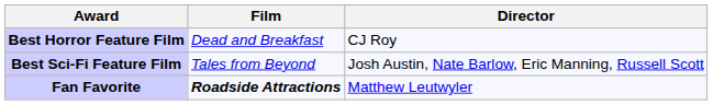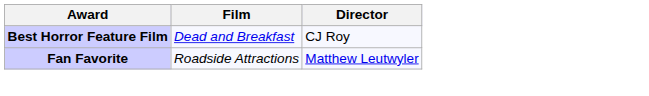- row: Best Sci-Fi Feature Film | Tales from Beyond | Josh Austin, Nate Barlow, Eric Manning, Russell Scott
Fan Favorite | Film: bold -> normal
